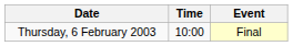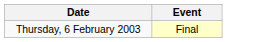- column: Time | 10:00
